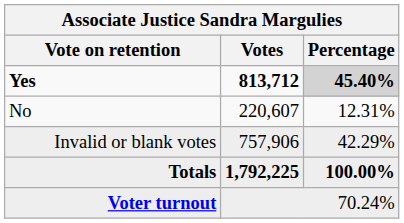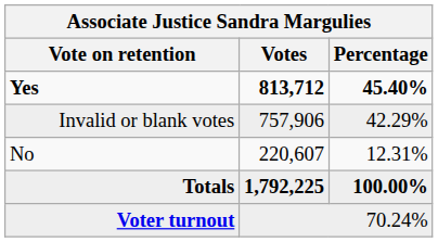Yes | Percentage: lightgrey background -> no background
rows swapped: No <-> Invalid or blank votes
